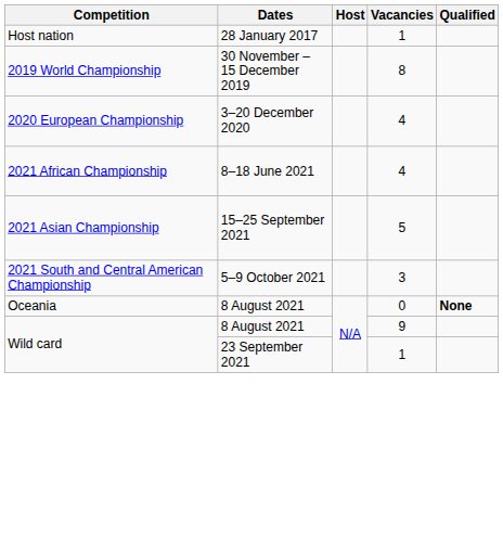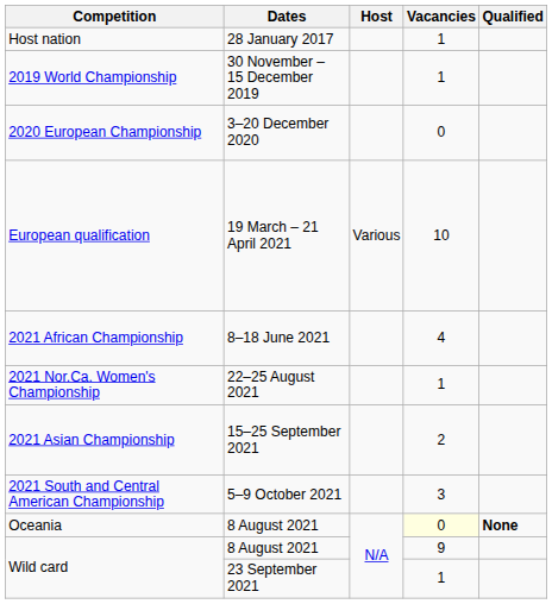2019 World Championship | Vacancies: 8 -> 1
2020 European Championship | Vacancies: 4 -> 0
+ row: European qualification | 19 March – 21 April 2021 | Various | 10
+ row: 2021 Nor.Ca. Women's Championship | 22–25 August 2021 | 1
2021 Asian Championship | Vacancies: 5 -> 2
Oceania | Vacancies: no background -> lightyellow background
